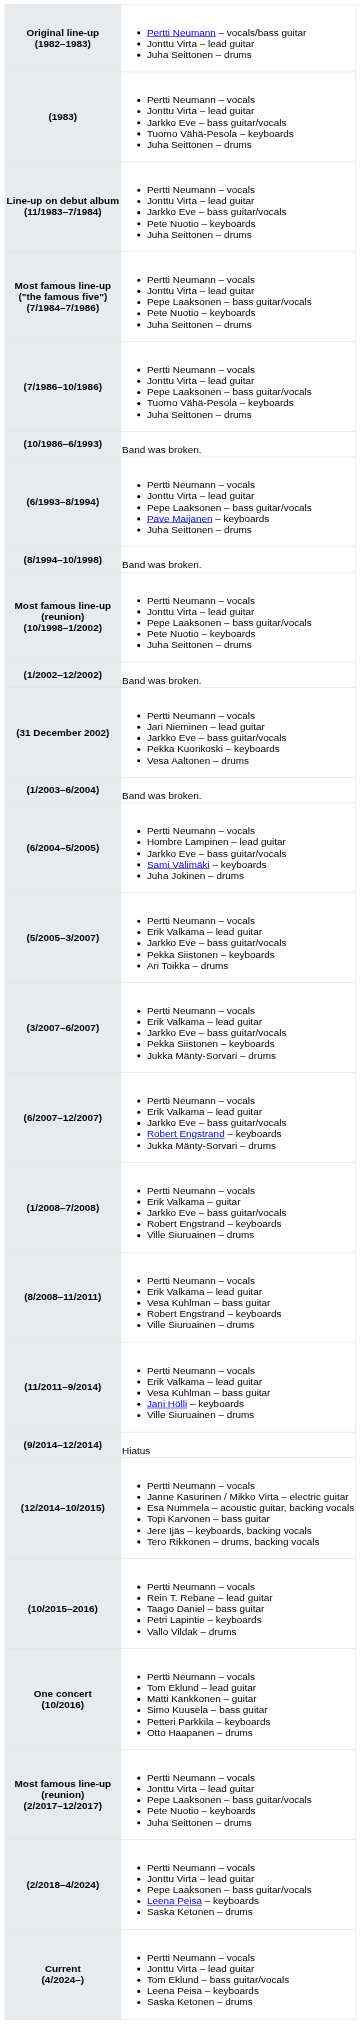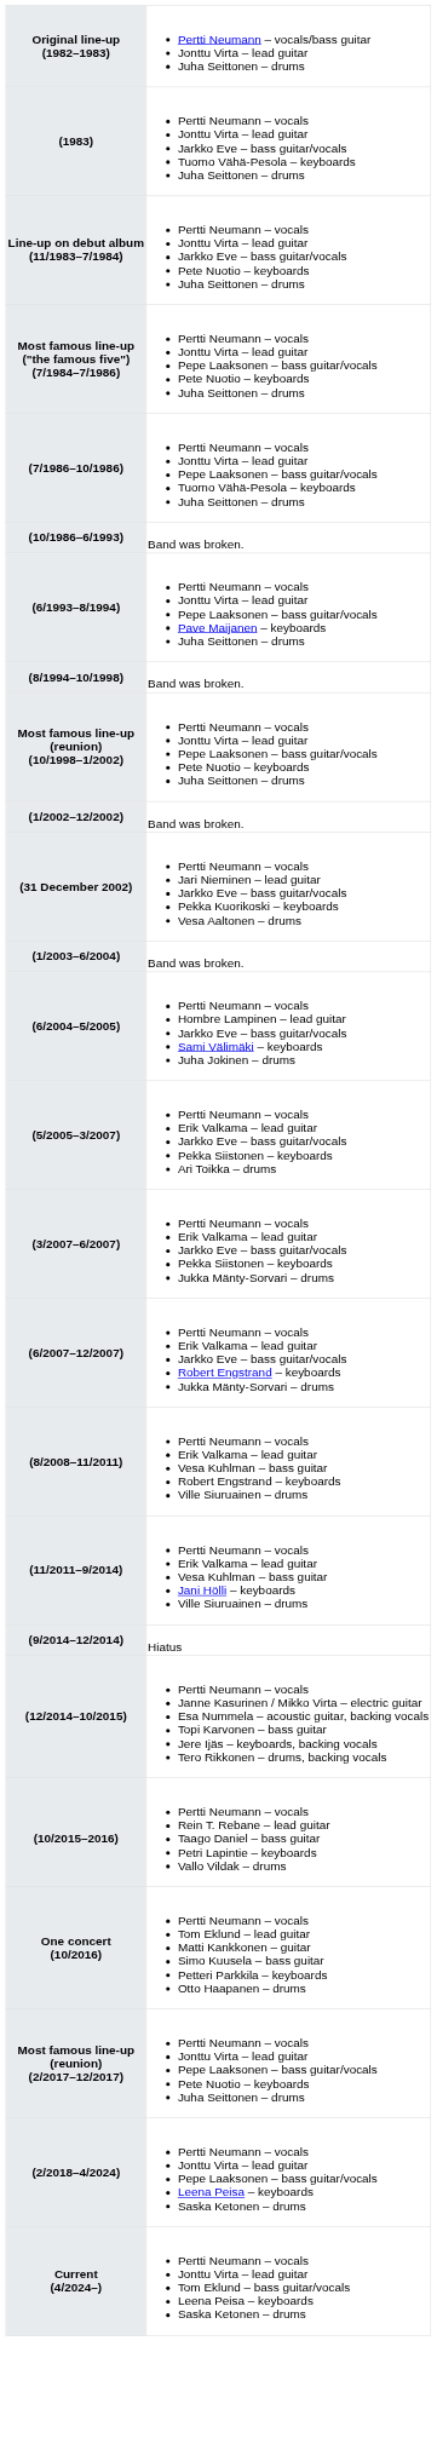- row: (1/2008–7/2008) | Pertti Neumann – vocals Erik Valkama – guitar Jarkko Eve – bass guitar/vocals Robert Engstrand – keyboards Ville Siuruainen – drums
